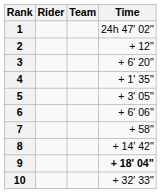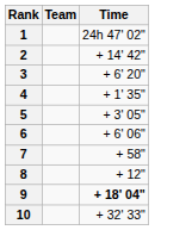- column: Rider
2 | Time: + 12" -> + 14' 42"
8 | Time: + 14' 42" -> + 12"
